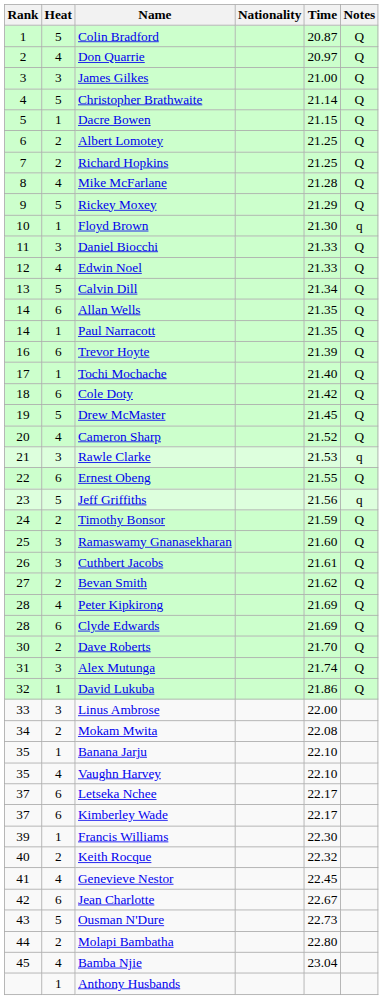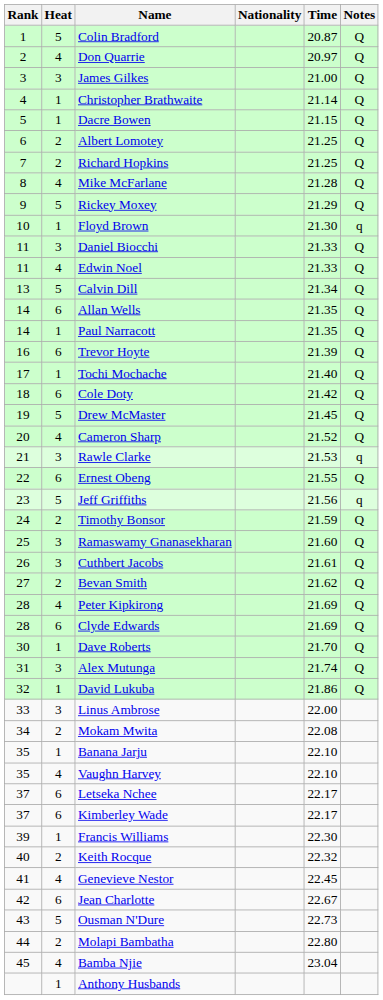Christopher Brathwaite | Heat: 5 -> 1
Edwin Noel | Rank: 12 -> 11
Dave Roberts | Heat: 2 -> 1
